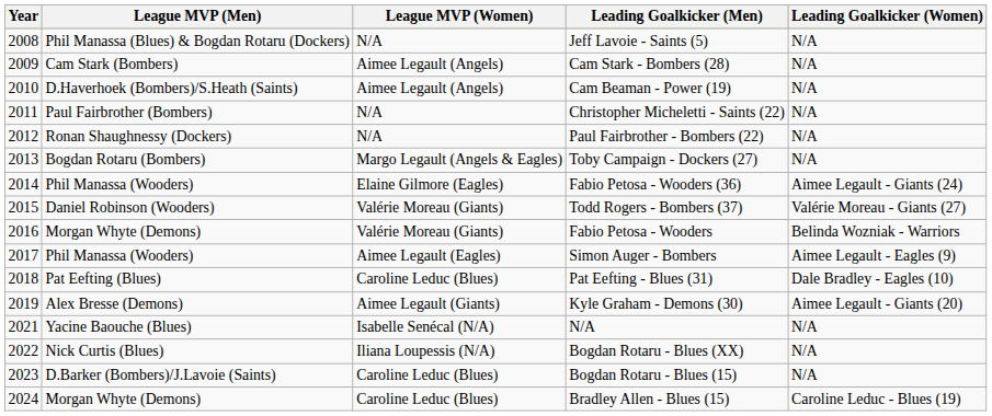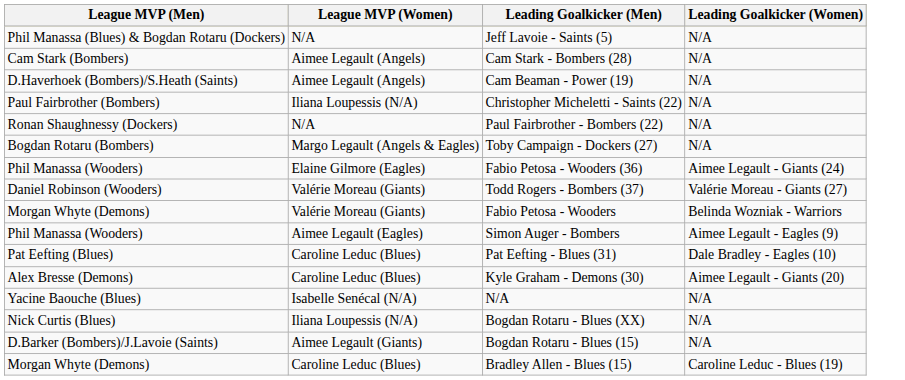- column: Year | 2008 | 2009 | 2010 | 2011 | 2012 | 2013 | 2014 | 2015 | 2016 | 2017 | 2018 | 2019 | 2021 | 2022 | 2023 | 2024
Christopher Micheletti - Saints (22) | League MVP (Women): N/A -> Iliana Loupessis (N/A)
Kyle Graham - Demons (30) | League MVP (Women): Aimee Legault (Giants) -> Caroline Leduc (Blues)
Bogdan Rotaru - Blues (15) | League MVP (Women): Caroline Leduc (Blues) -> Aimee Legault (Giants)
